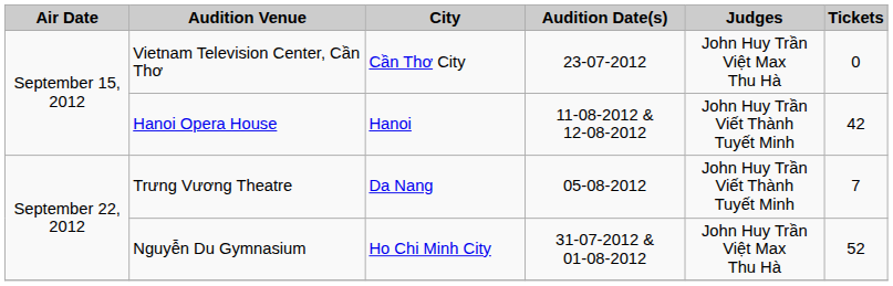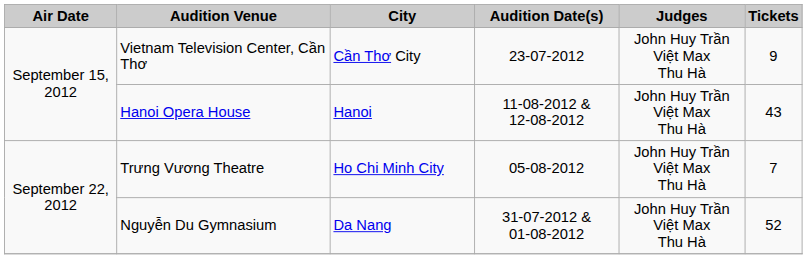Vietnam Television Center, Cần Thơ | Tickets: 0 -> 9
Hanoi Opera House | Judges: John Huy Trần Viết Thành Tuyết Minh -> John Huy Trần Việt Max Thu Hà
Hanoi Opera House | Tickets: 42 -> 43
Trưng Vương Theatre | City: Da Nang -> Ho Chi Minh City
Trưng Vương Theatre | Judges: John Huy Trần Viết Thành Tuyết Minh -> John Huy Trần Việt Max Thu Hà
Nguyễn Du Gymnasium | City: Ho Chi Minh City -> Da Nang
